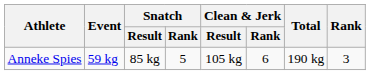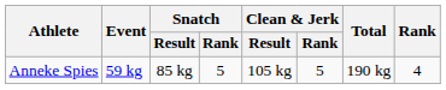Anneke Spies | Clean & Jerk / Rank: 6 -> 5
Anneke Spies | Rank: 3 -> 4
